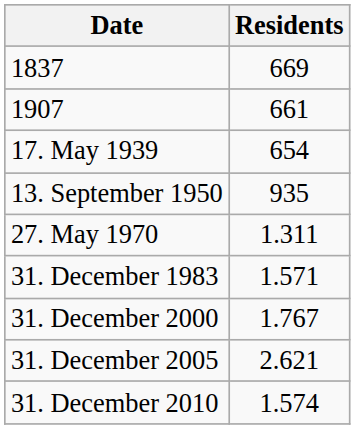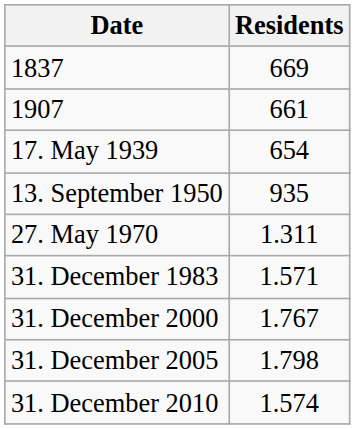31. December 2005 | Residents: 2.621 -> 1.798
